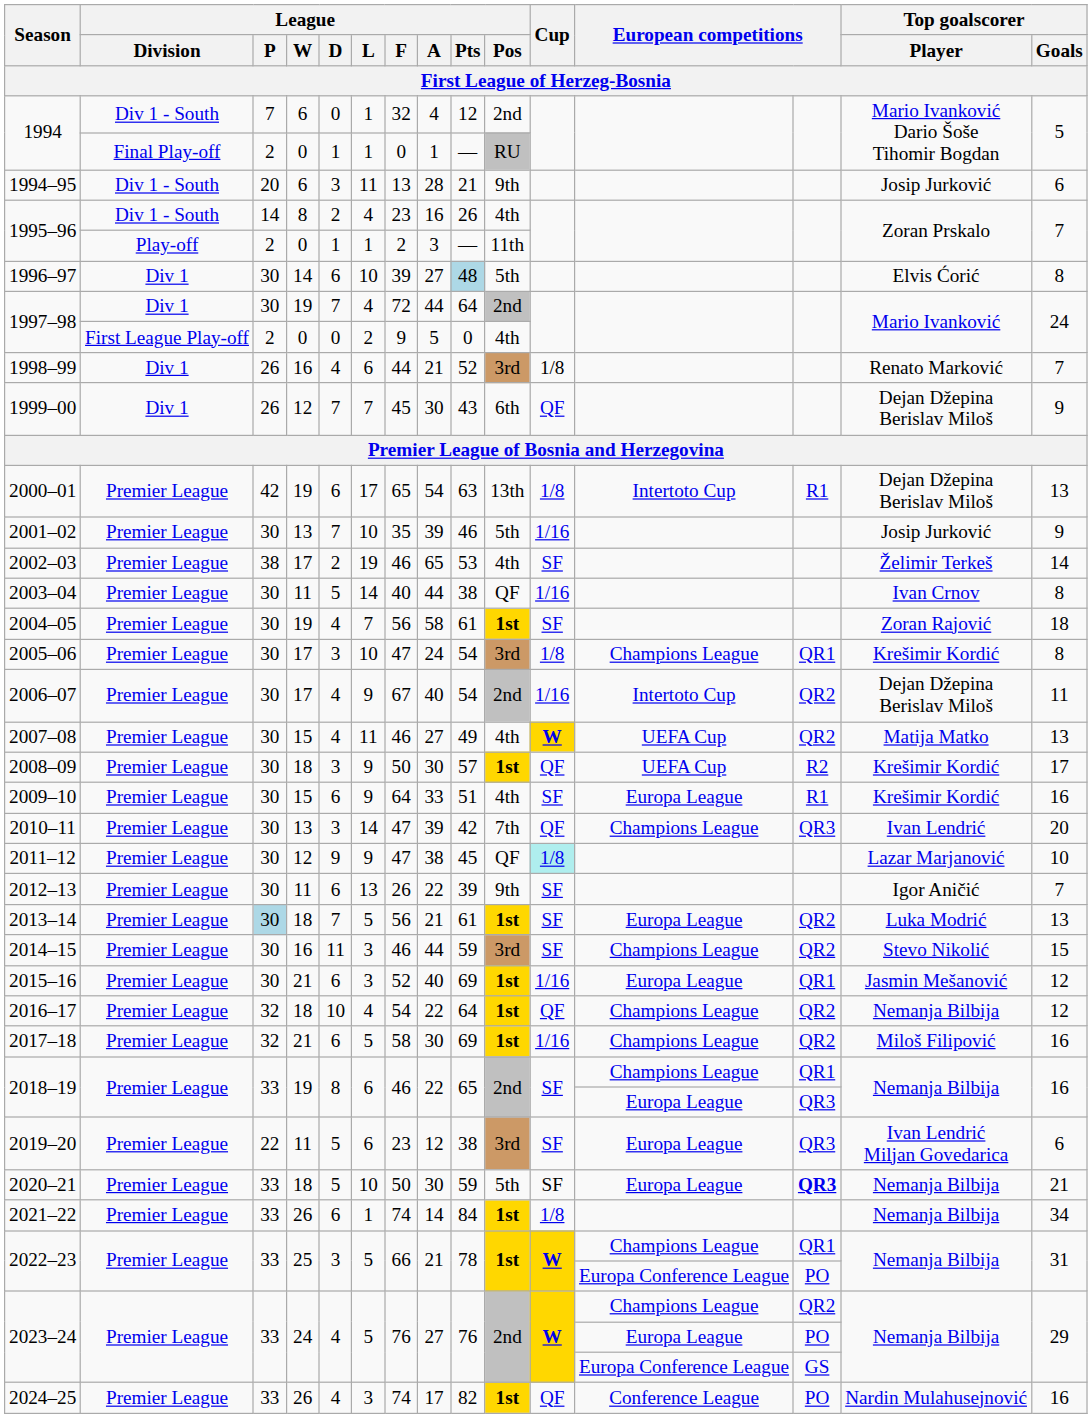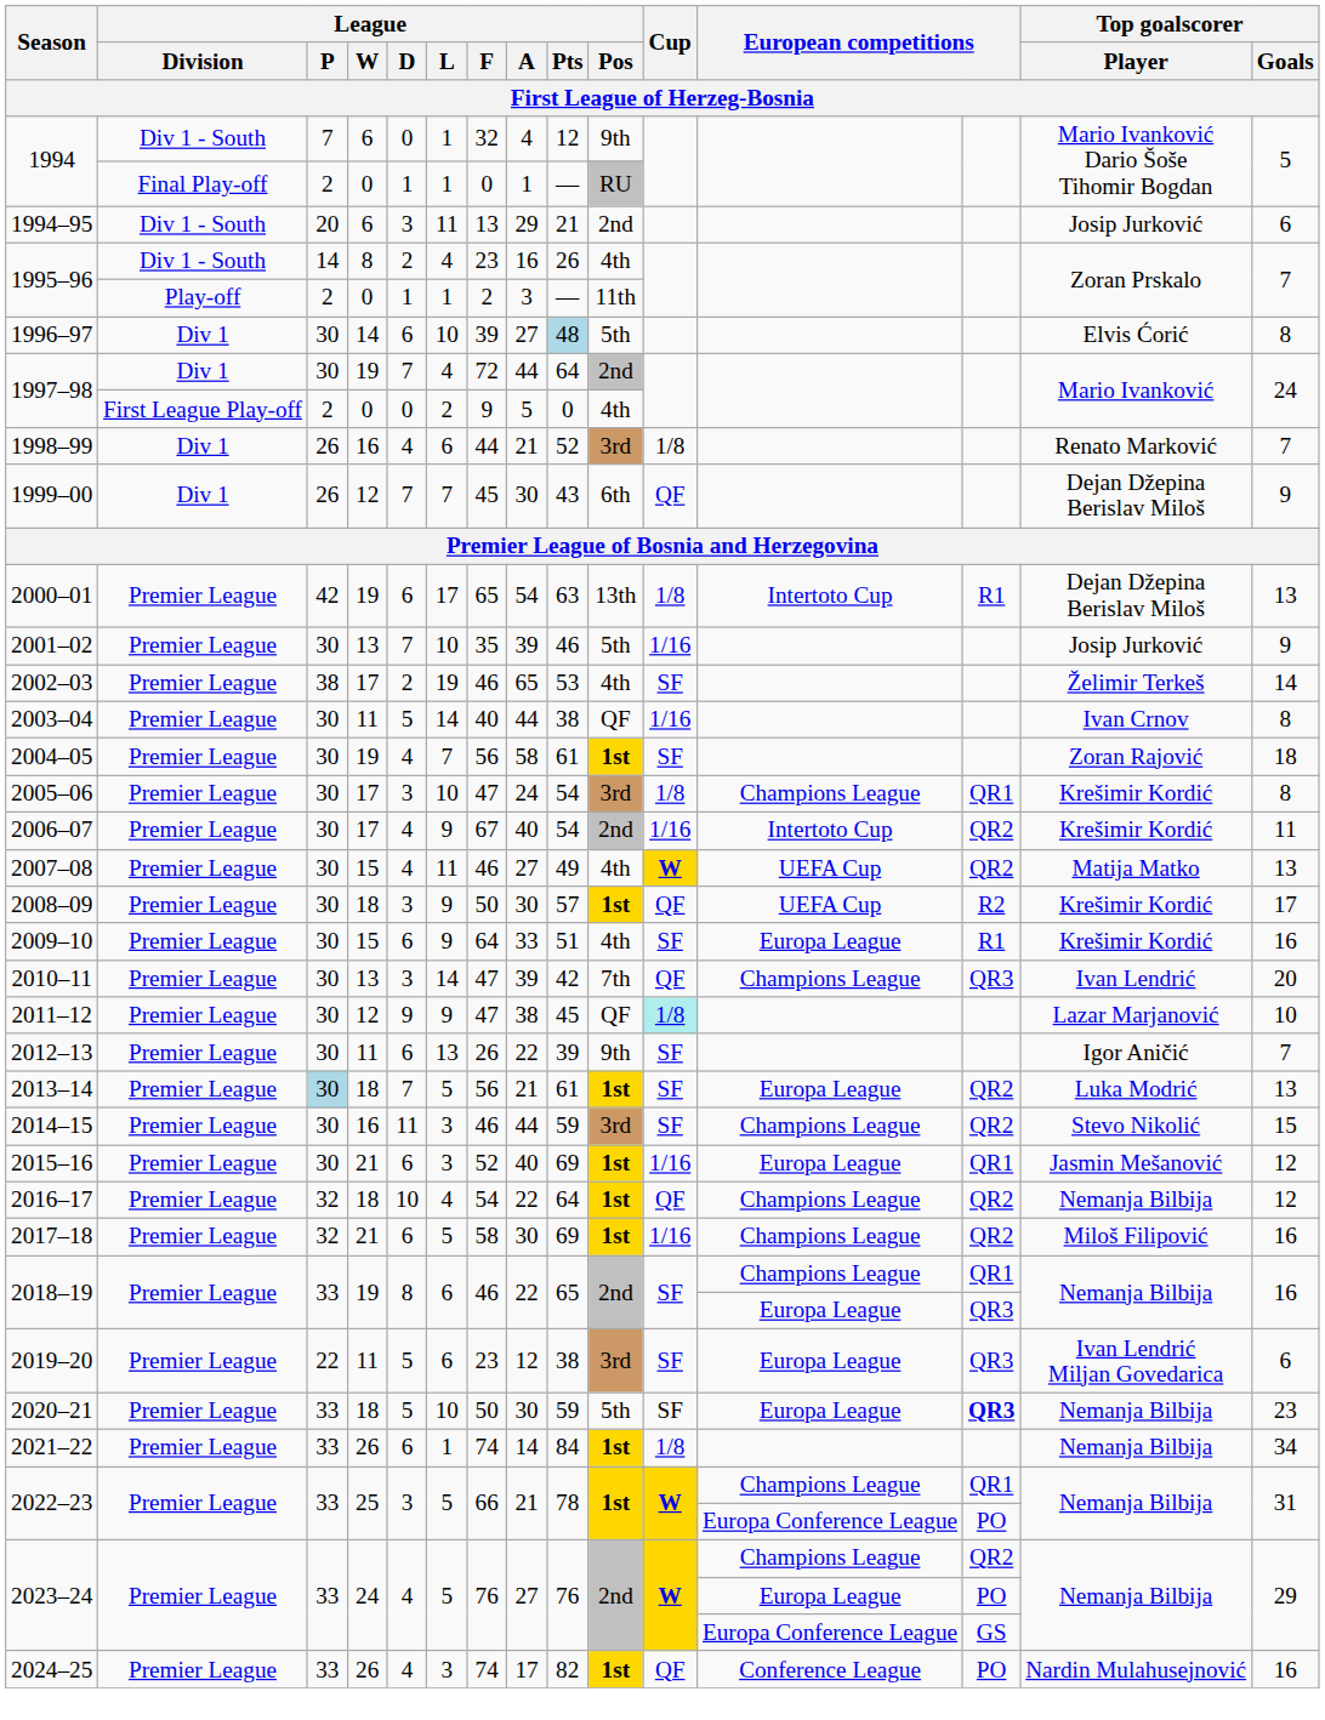1994 / 6 | League / Pos: 2nd -> 9th
1994–95 | League / A: 28 -> 29
1994–95 | League / Pos: 9th -> 2nd
2006–07 | Top goalscorer / Player: Dejan Džepina Berislav Miloš -> Krešimir Kordić
2020–21 | Top goalscorer / Goals: 21 -> 23
